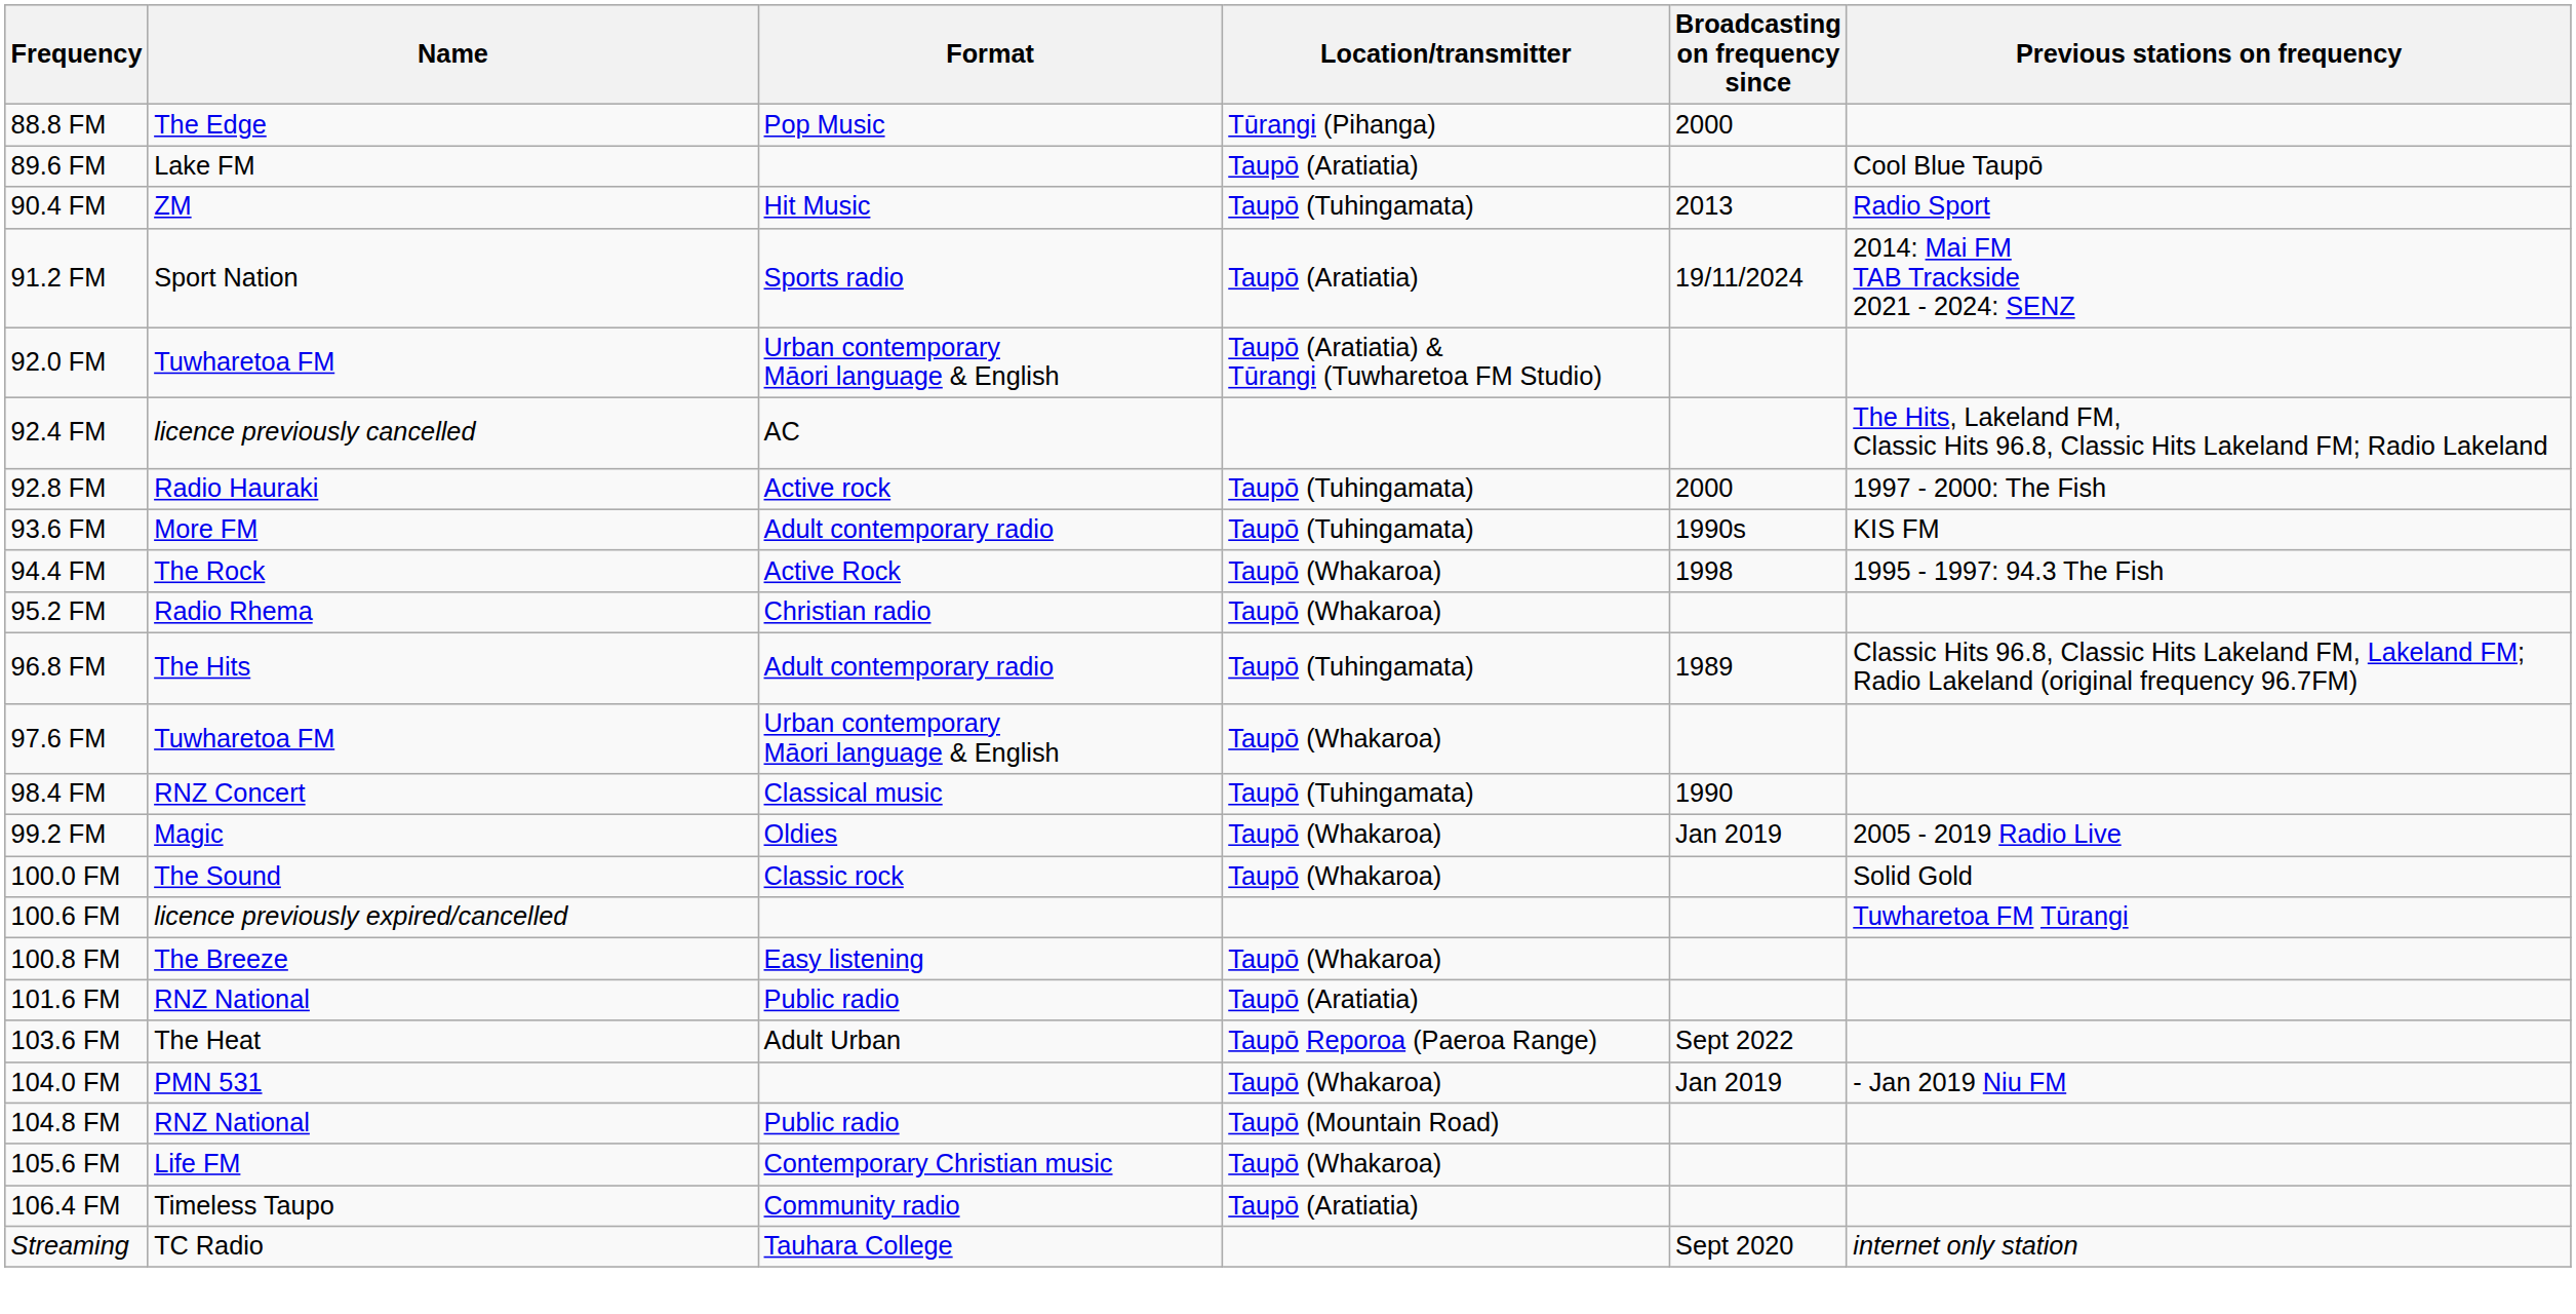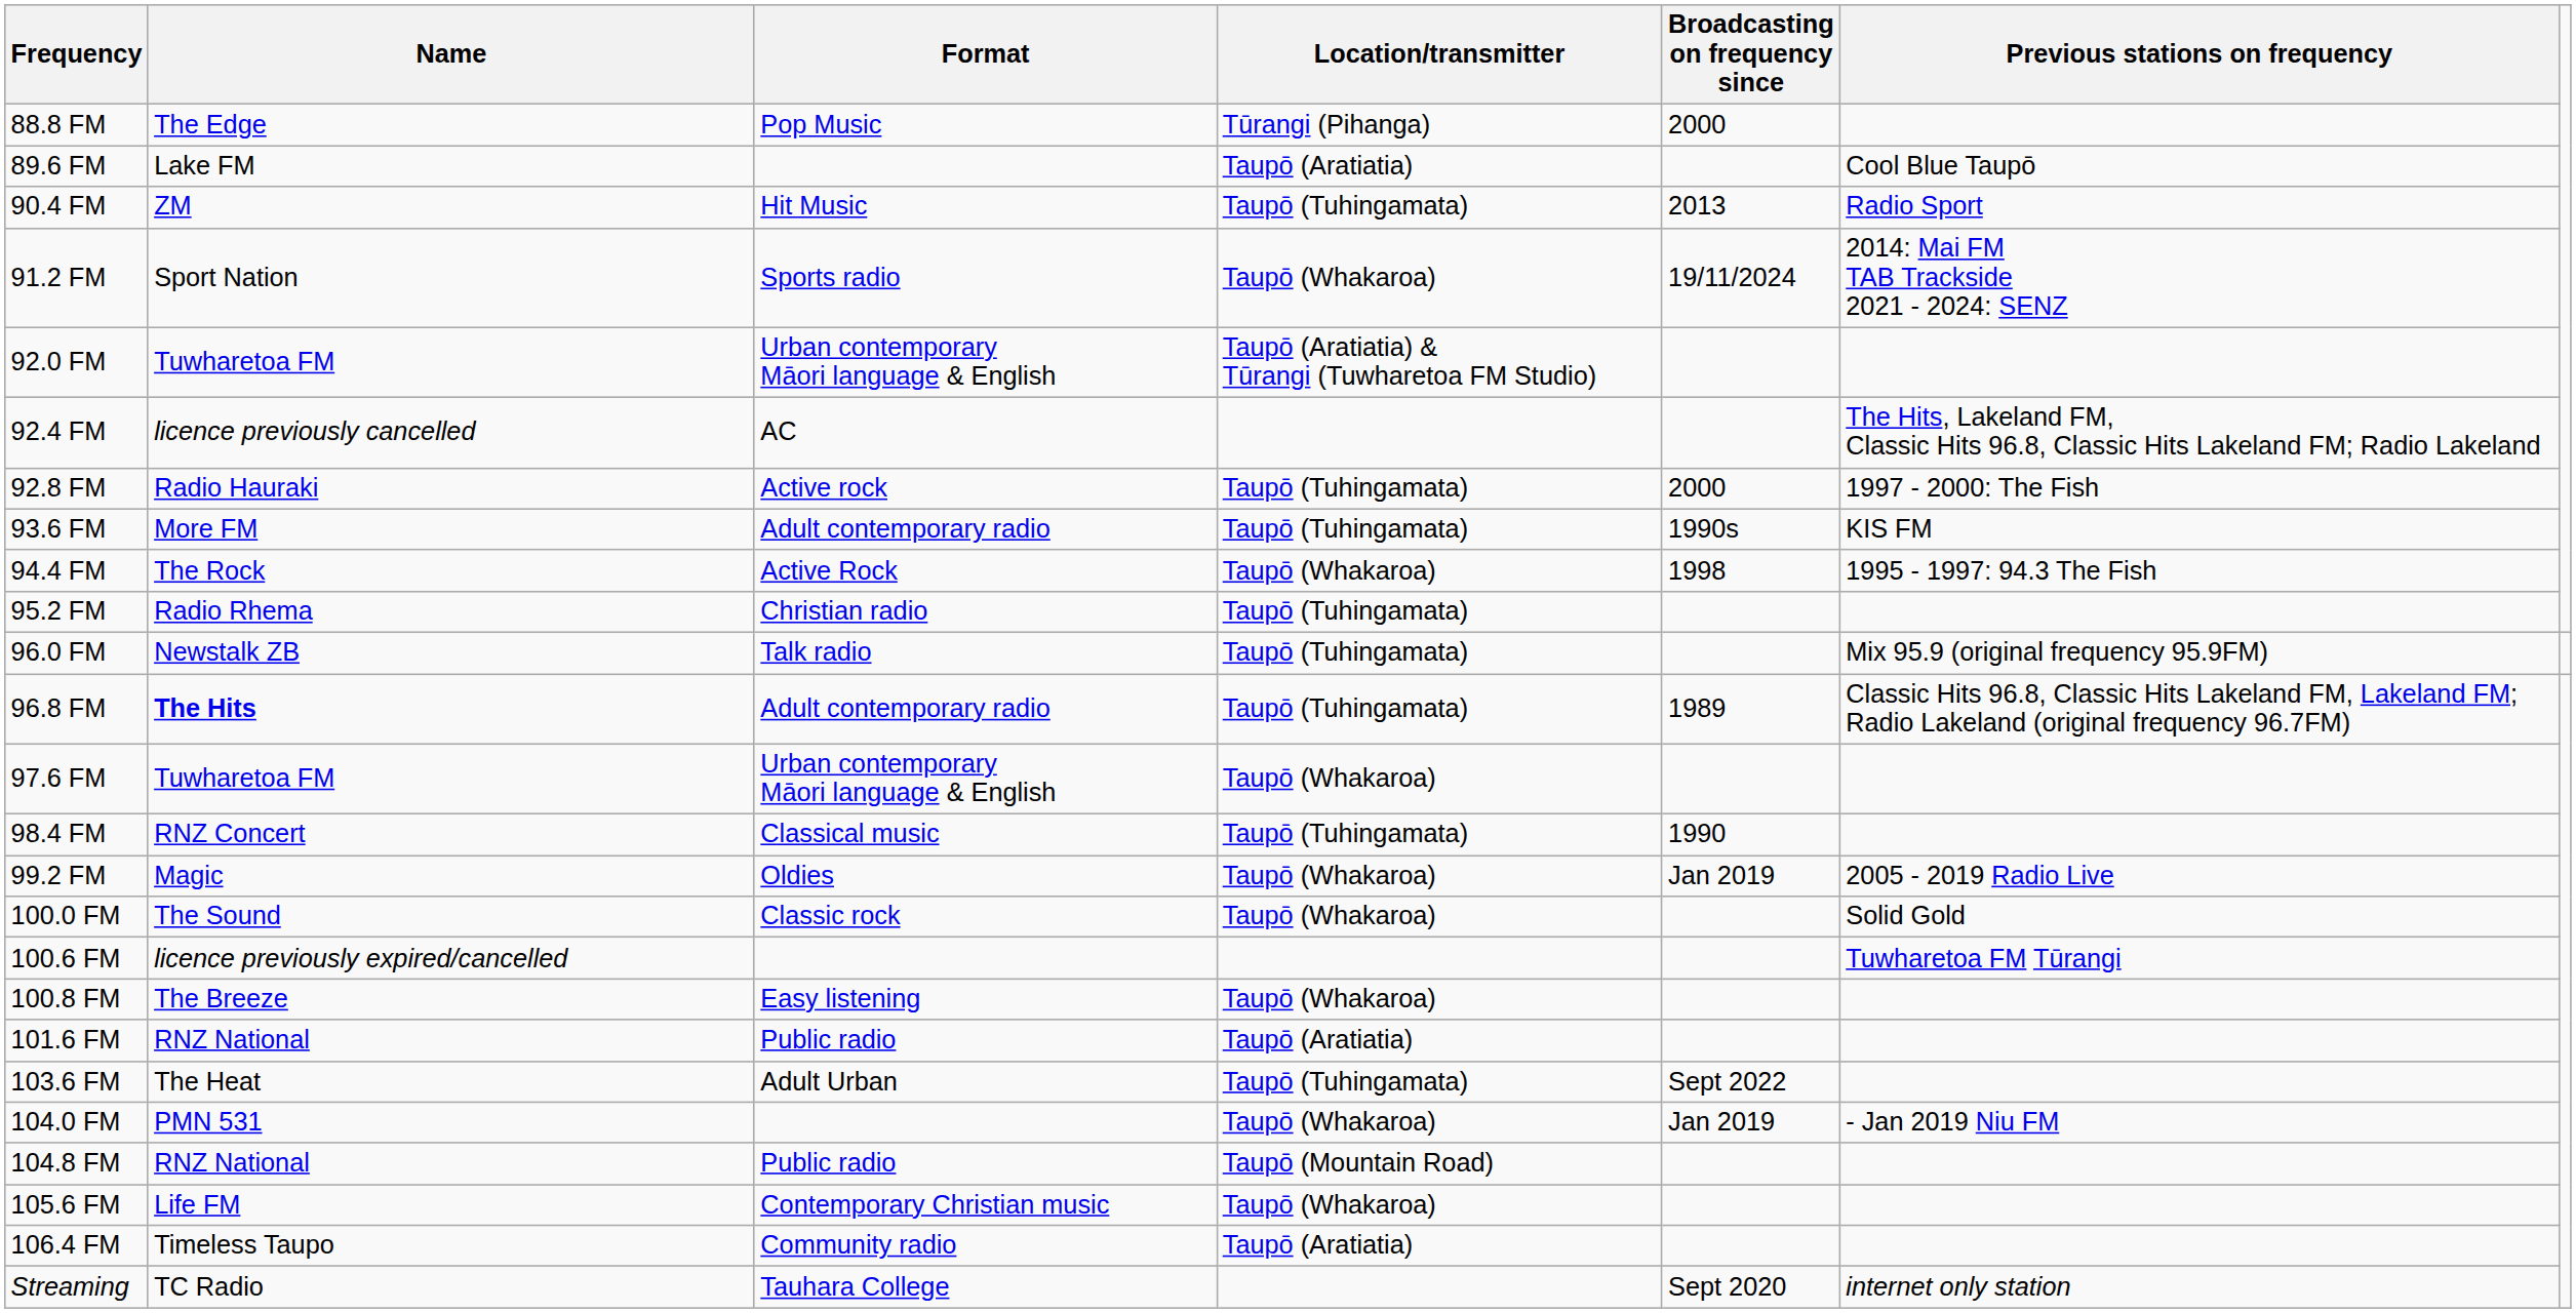91.2 FM | Location/transmitter: Taupō (Aratiatia) -> Taupō (Whakaroa)
95.2 FM | Location/transmitter: Taupō (Whakaroa) -> Taupō (Tuhingamata)
+ row: 96.0 FM | Newstalk ZB | Talk radio | Taupō (Tuhingamata) | Mix 95.9 (original frequency 95.9FM)
96.8 FM | Name: normal -> bold
103.6 FM | Location/transmitter: Taupō Reporoa (Paeroa Range) -> Taupō (Tuhingamata)
